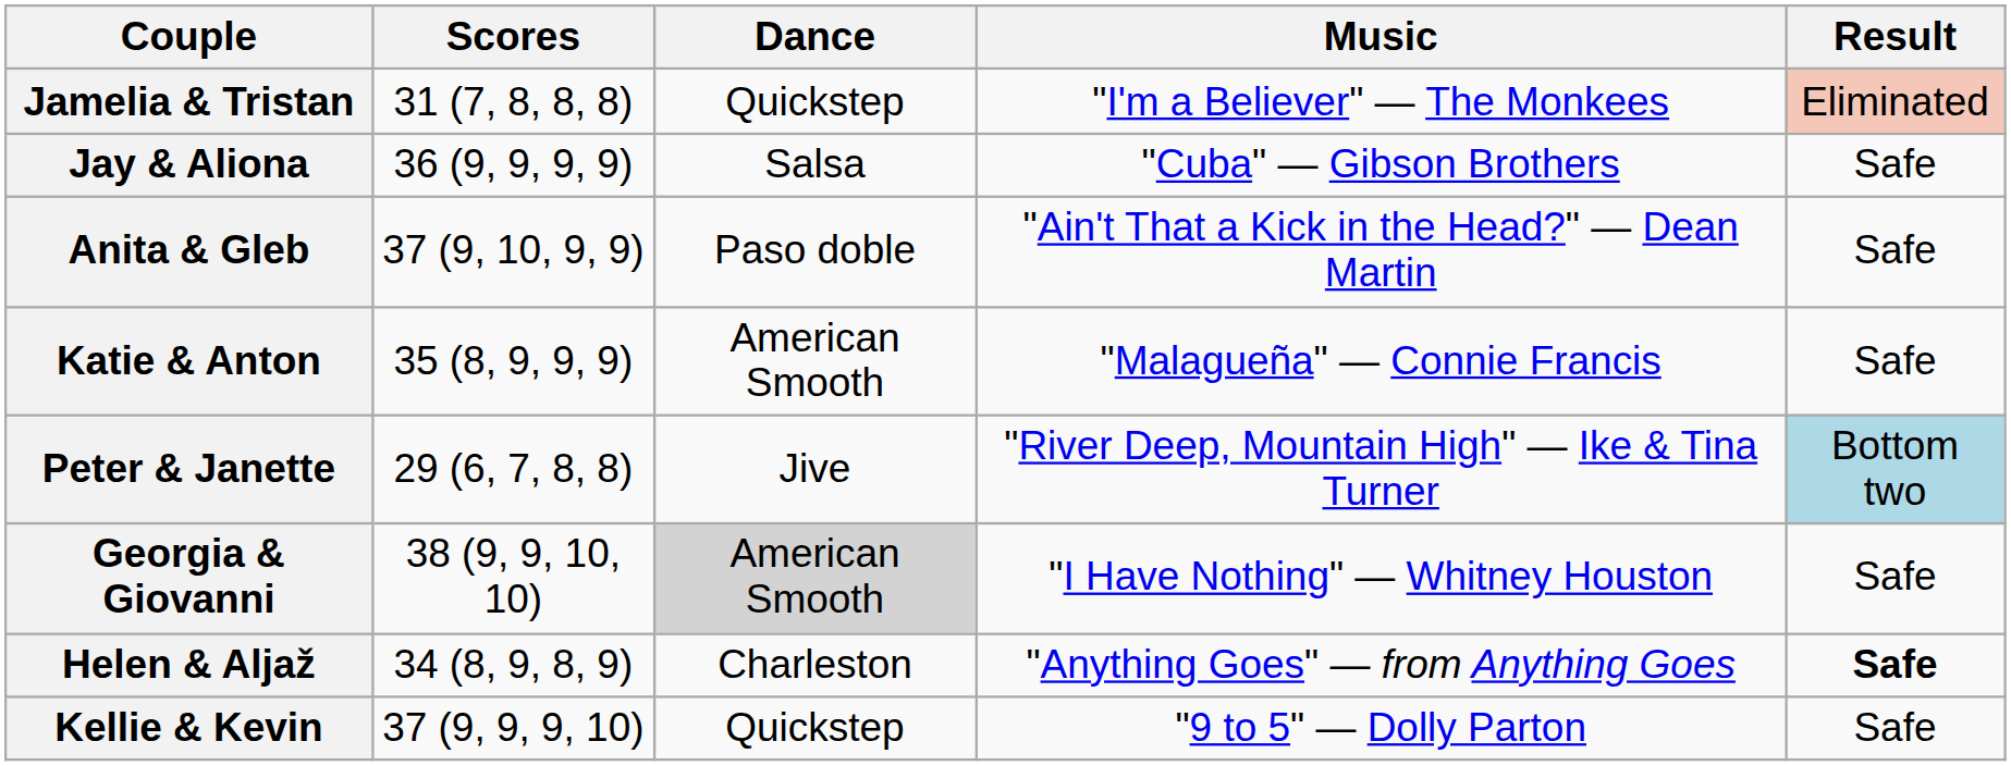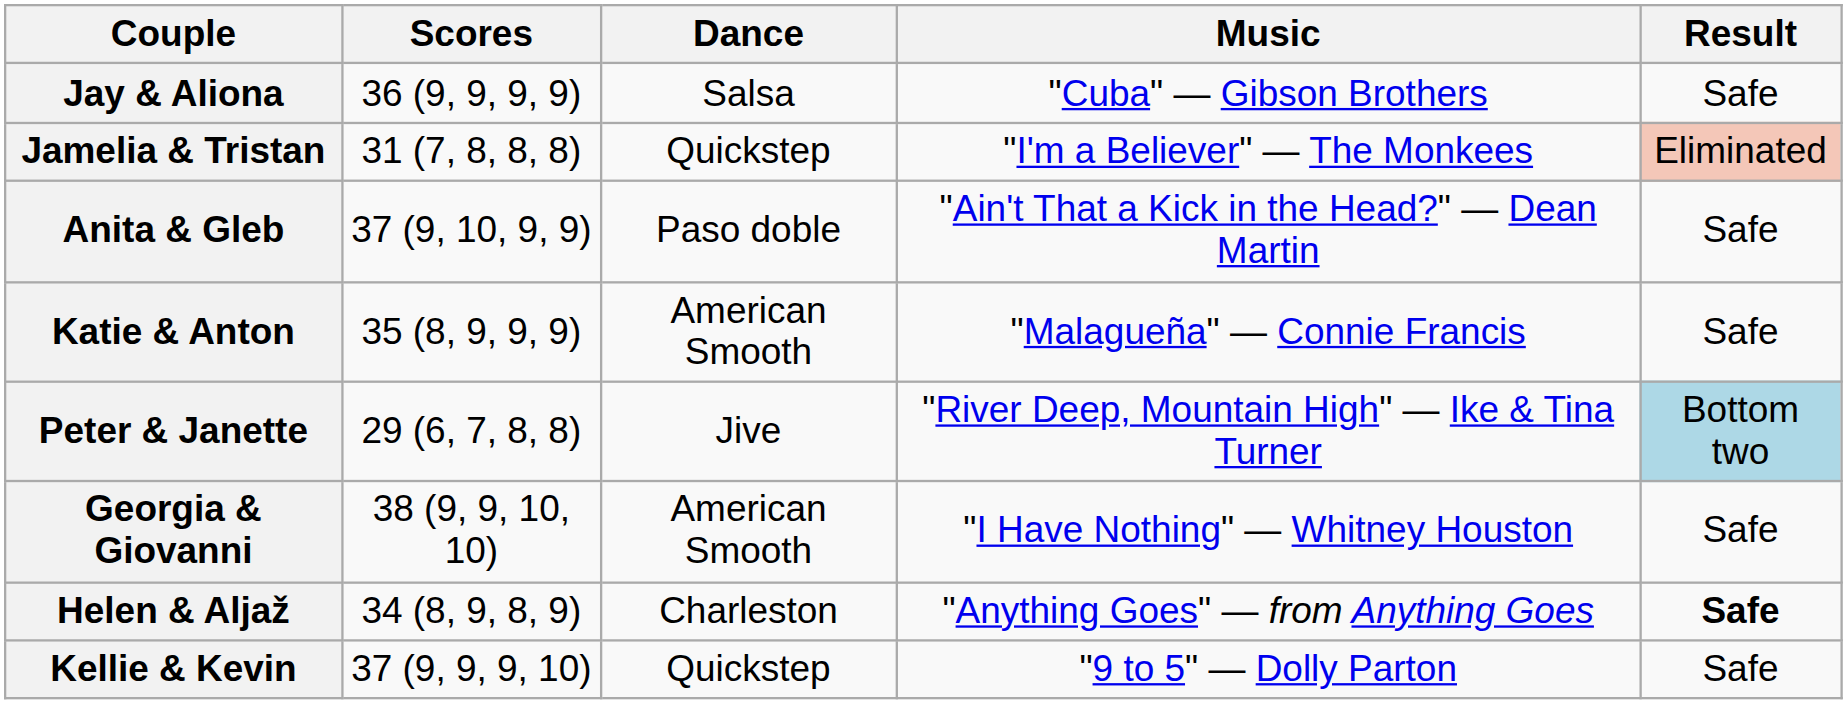rows swapped: Jay & Aliona <-> Jamelia & Tristan
Georgia & Giovanni | Dance: lightgrey background -> no background
